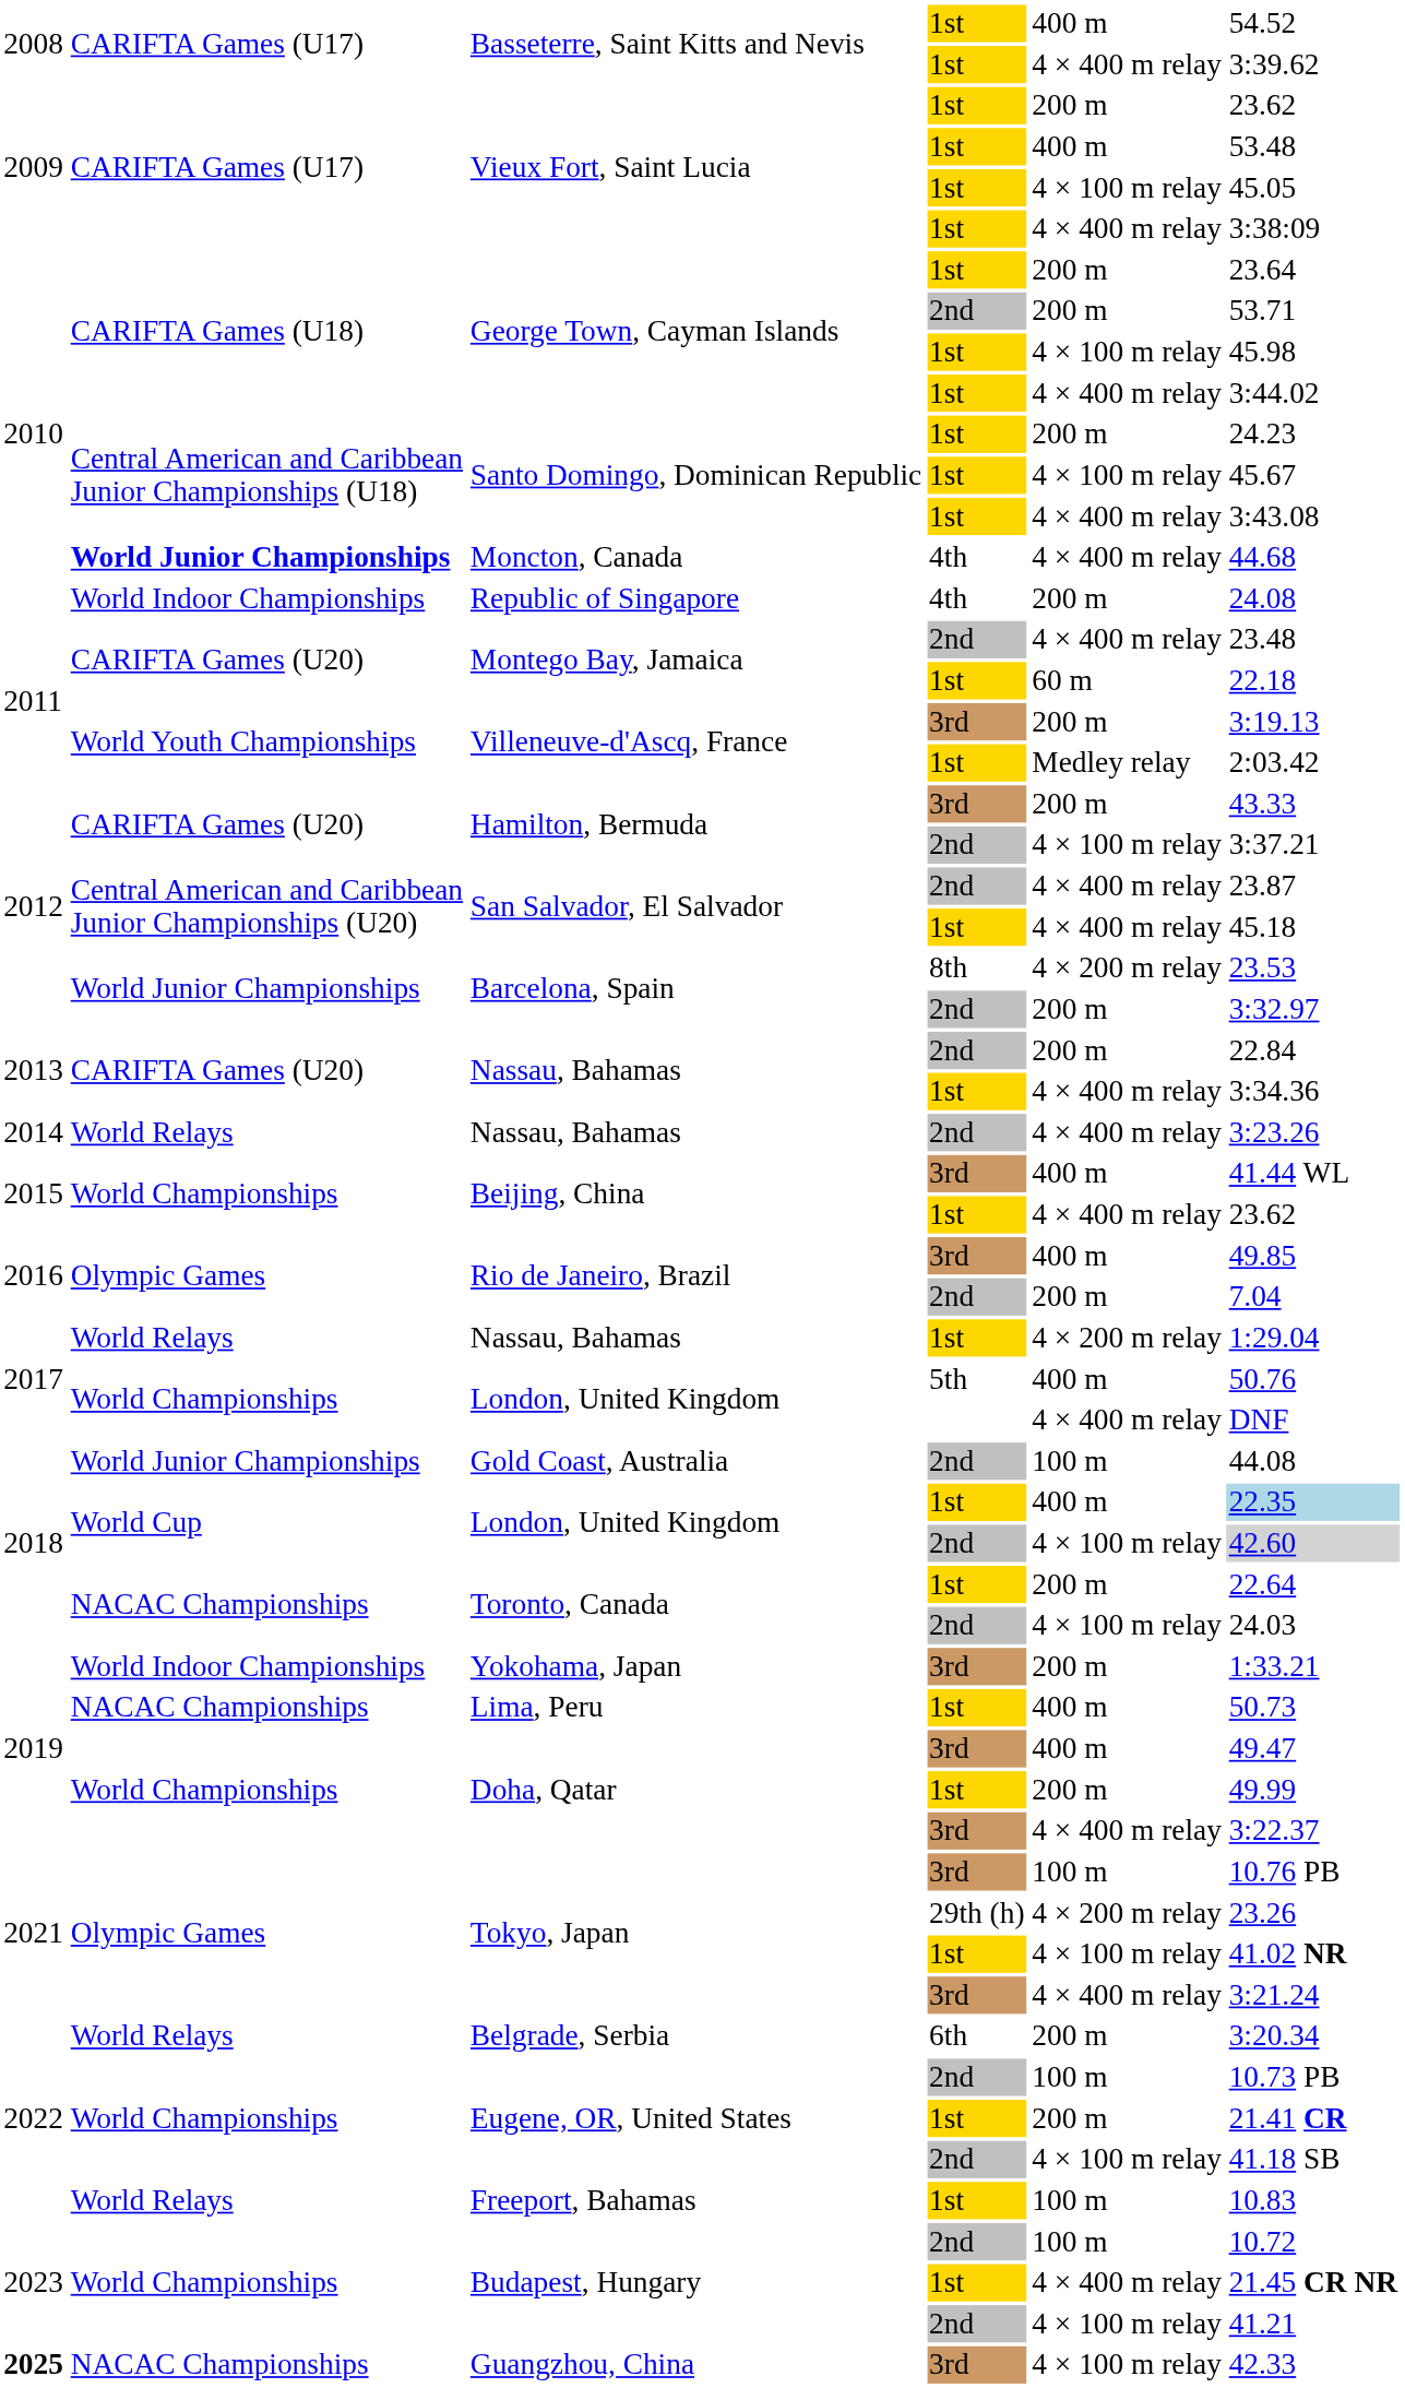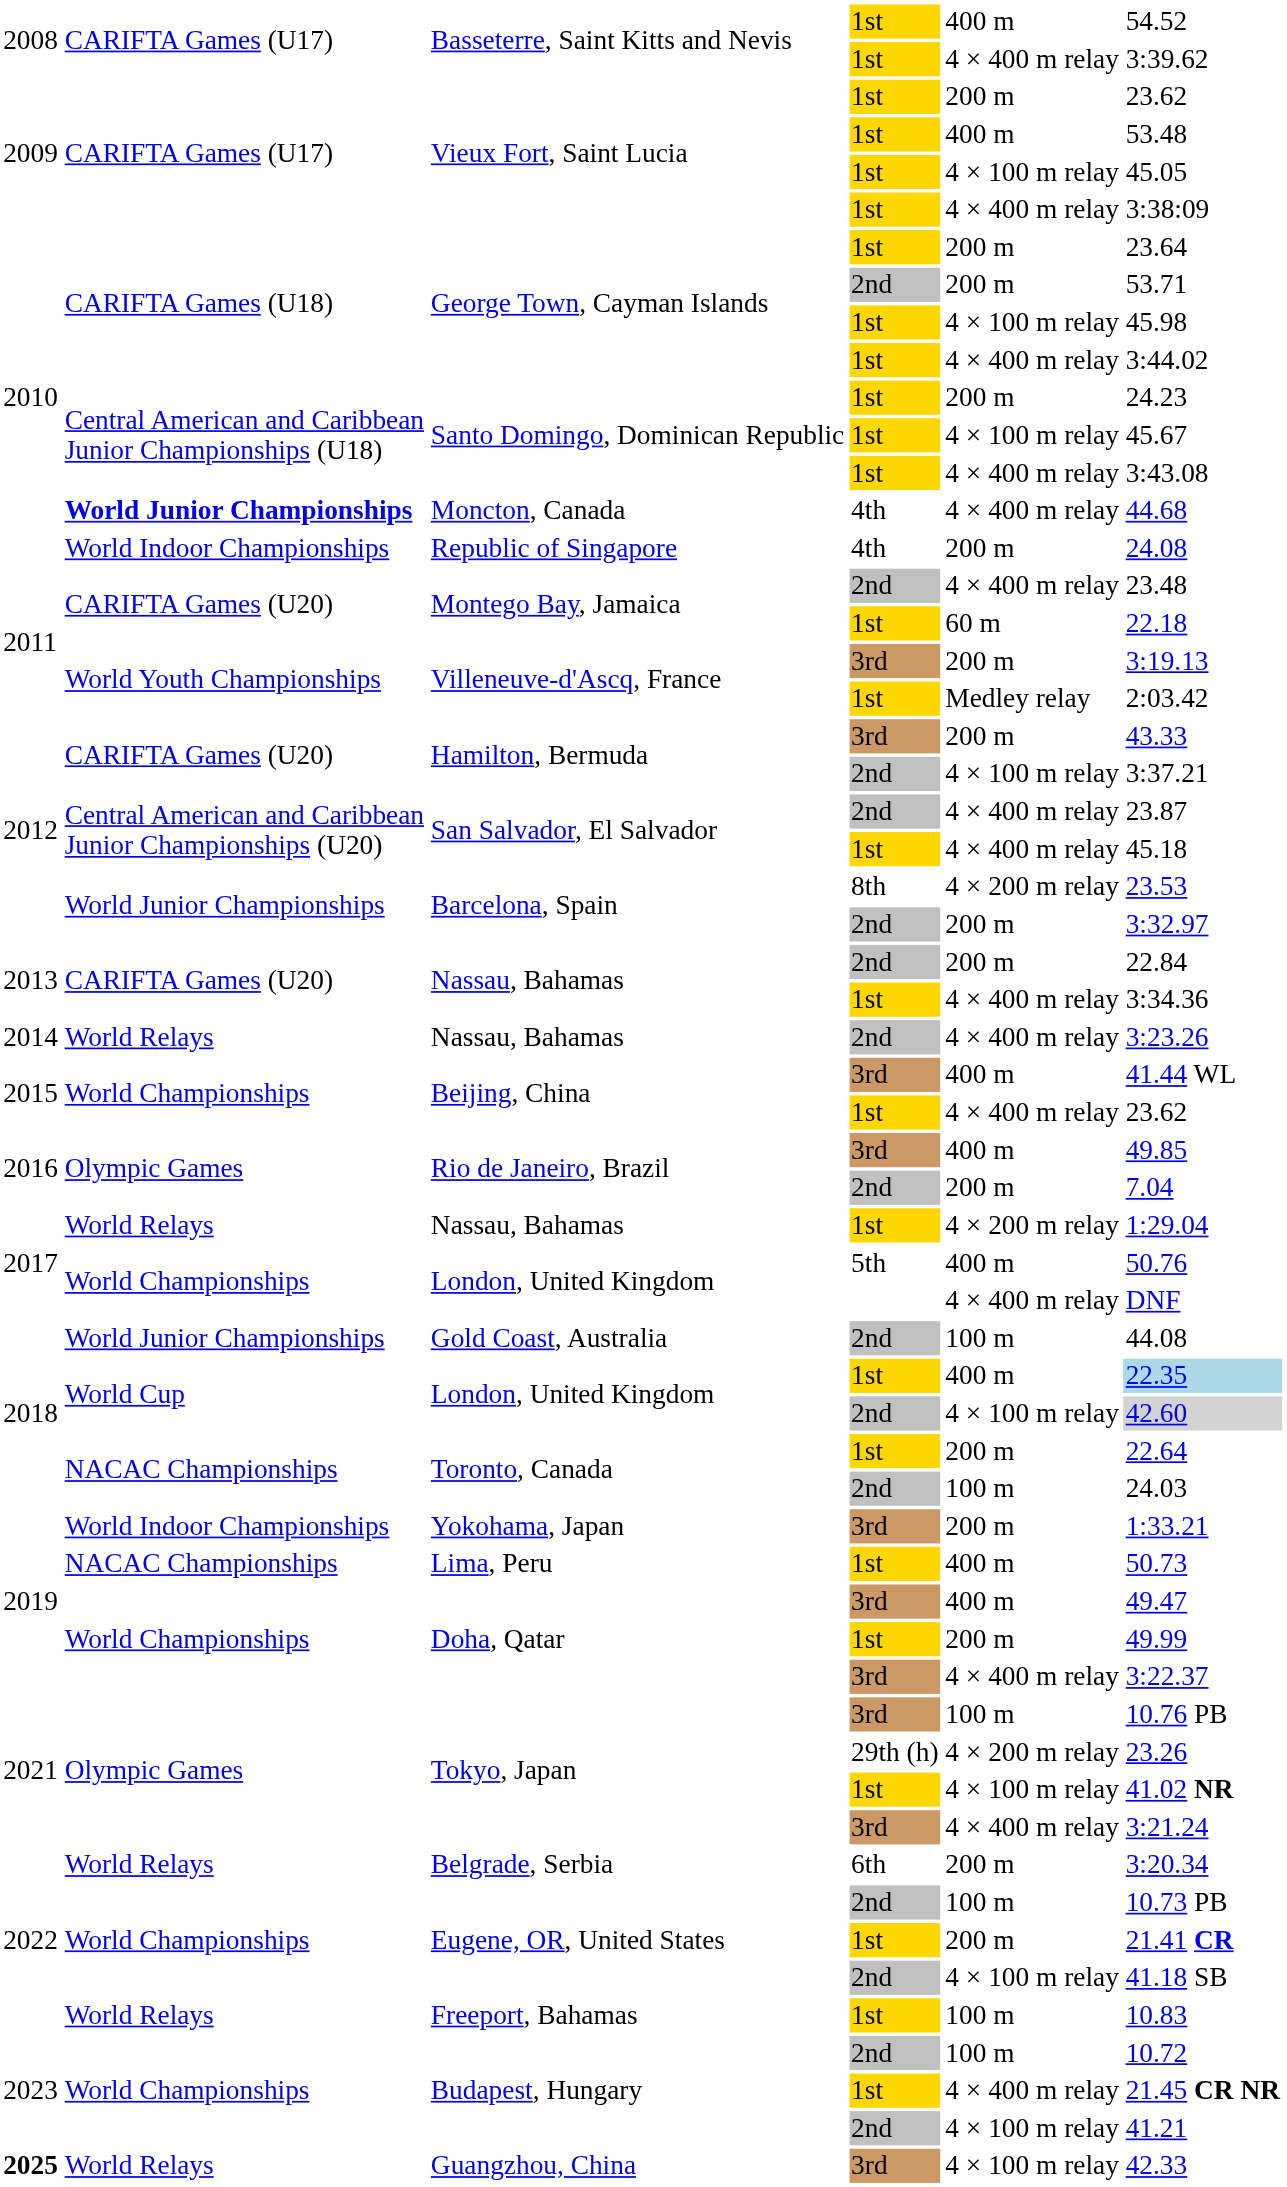Toronto, Canada / 2nd | column 5: 4 × 100 m relay -> 100 m
Guangzhou, China | column 2: NACAC Championships -> World Relays
